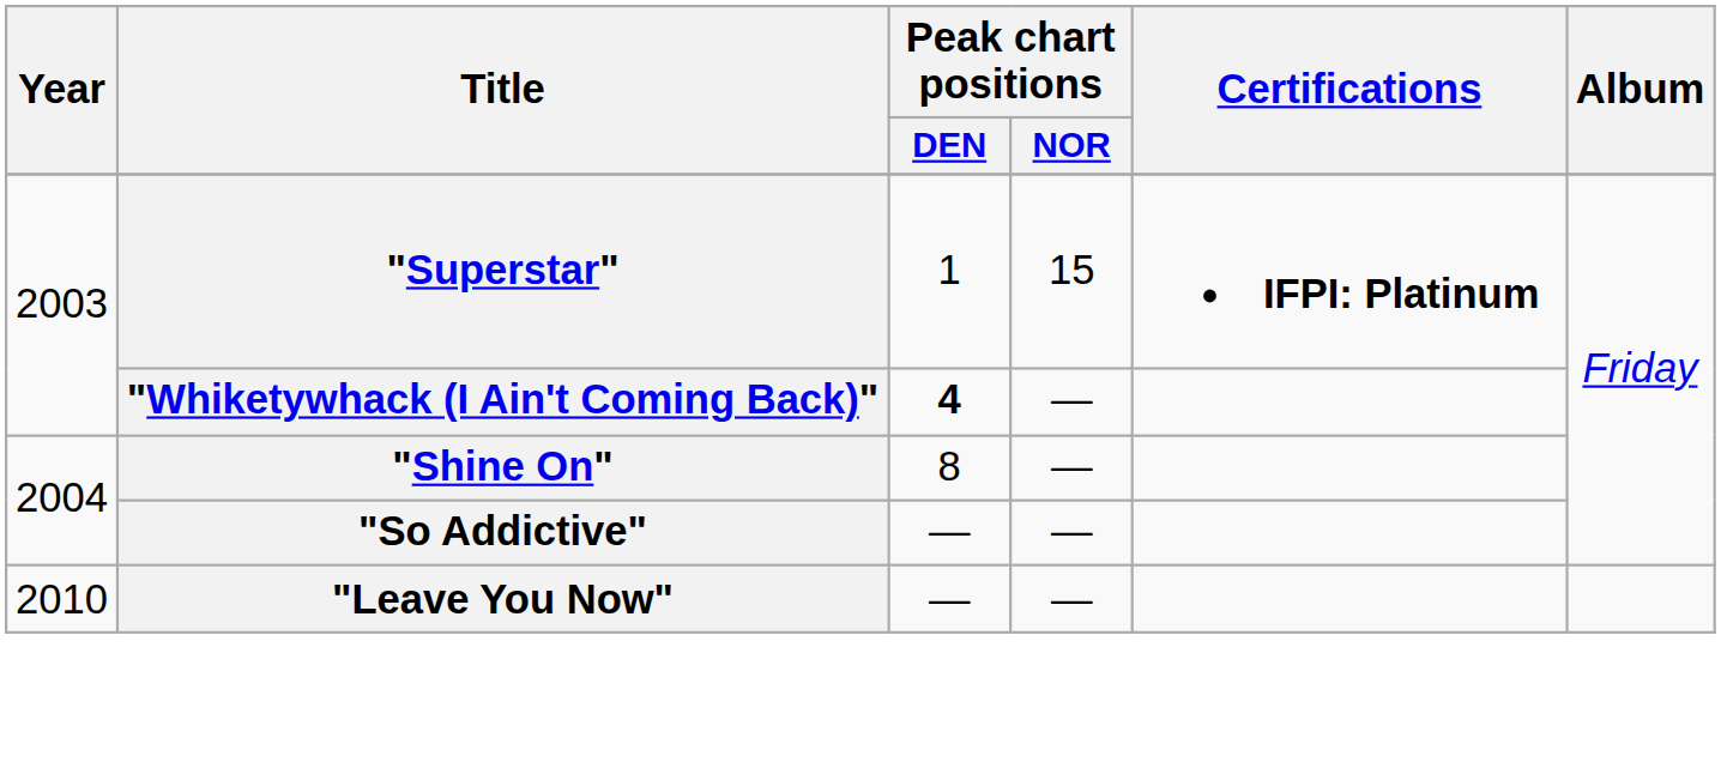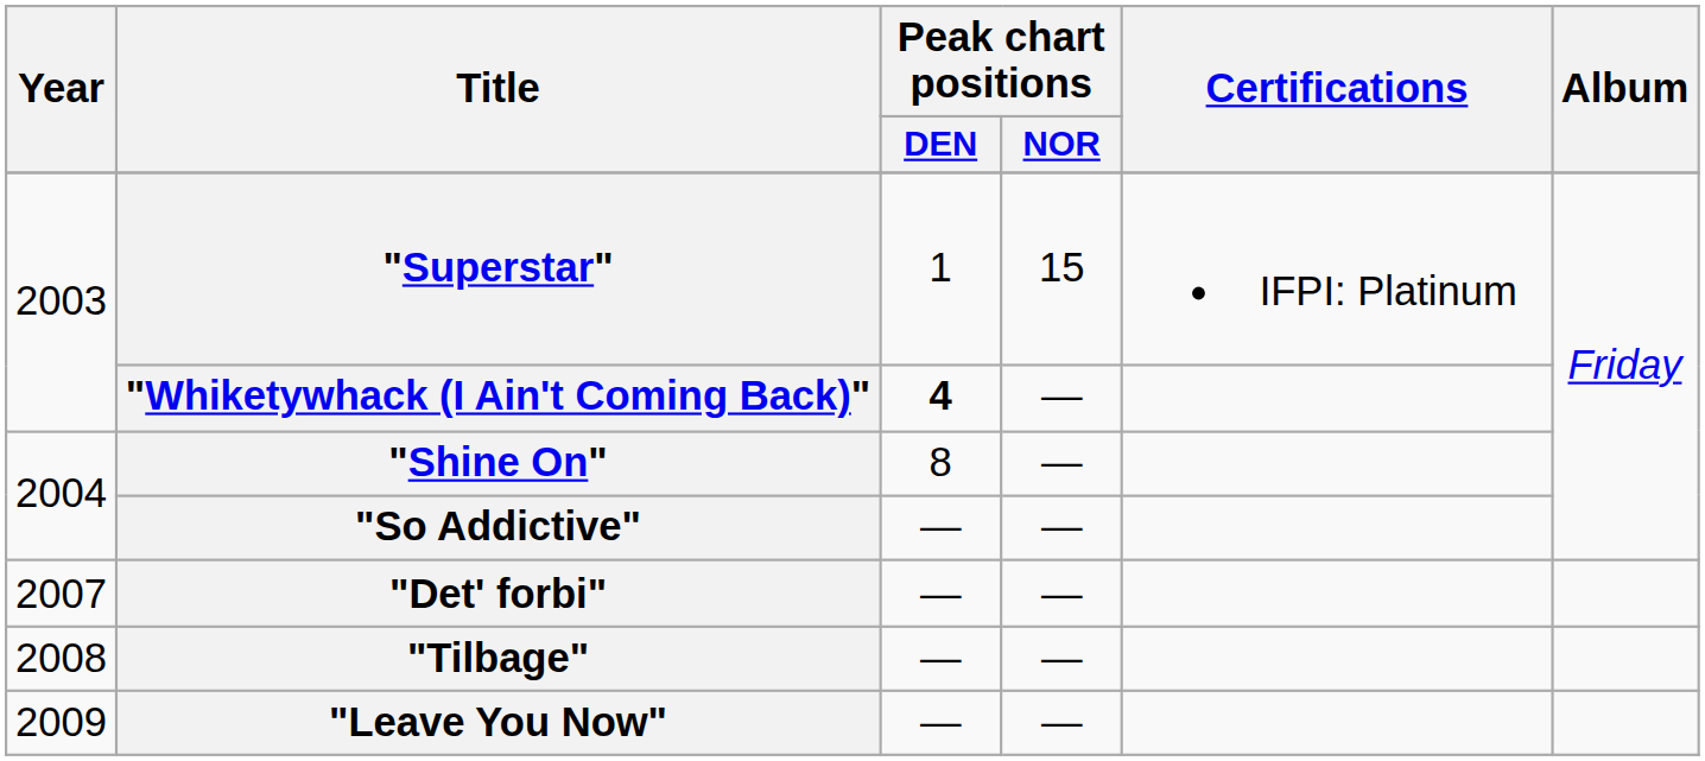"Superstar" | Certifications: bold -> normal
+ row: 2007 | "Det' forbi" | — | —
+ row: 2008 | "Tilbage" | — | —
"Leave You Now" | Year: 2010 -> 2009
